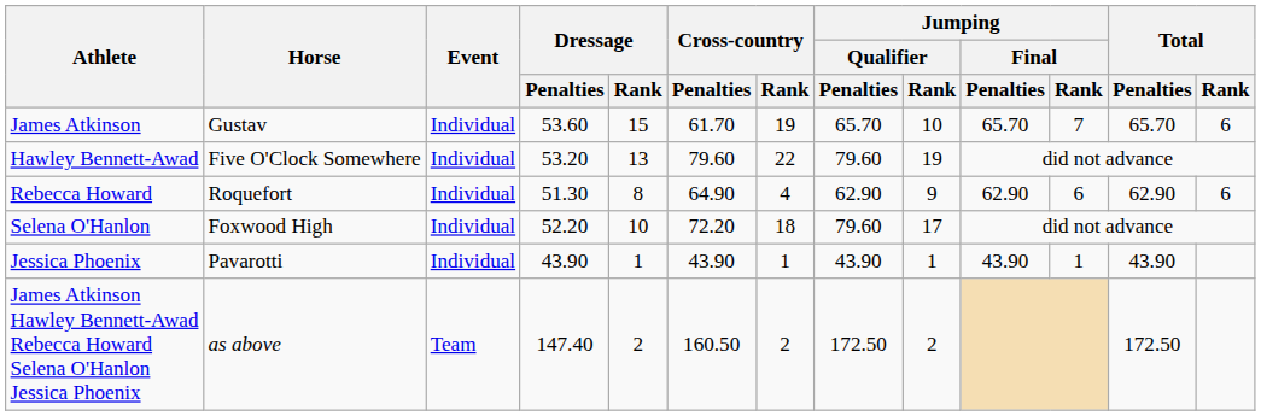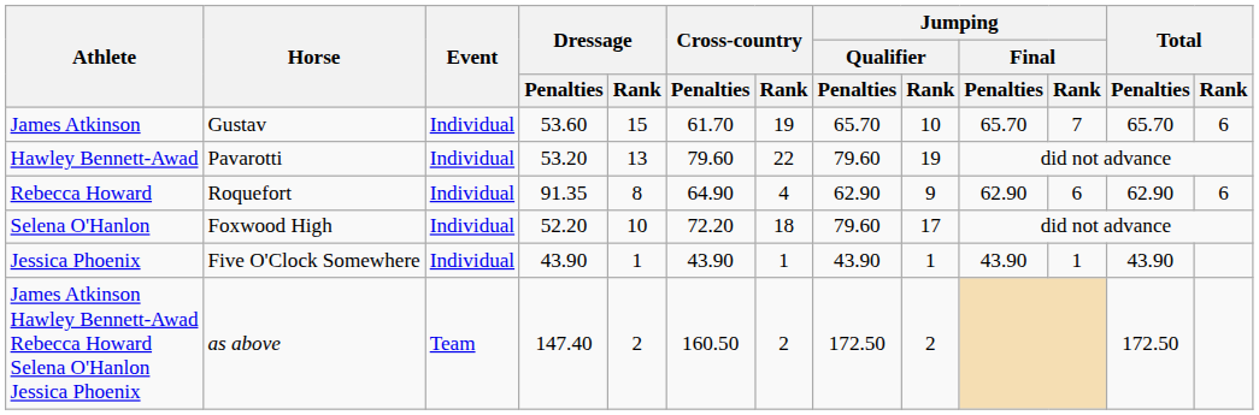Hawley Bennett-Awad | Horse: Five O'Clock Somewhere -> Pavarotti
Rebecca Howard | Dressage / Penalties: 51.30 -> 91.35
Jessica Phoenix | Horse: Pavarotti -> Five O'Clock Somewhere
